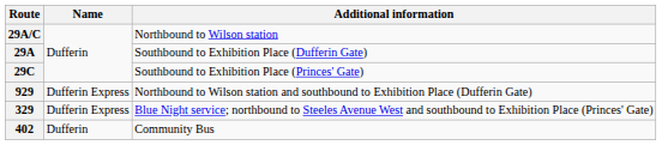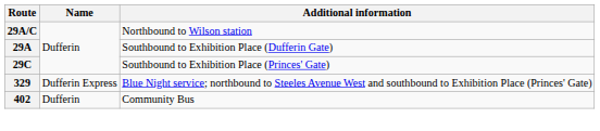- row: 929 | Dufferin Express | Northbound to Wilson station and southbound to Exhibition Place (Dufferin Gate)
